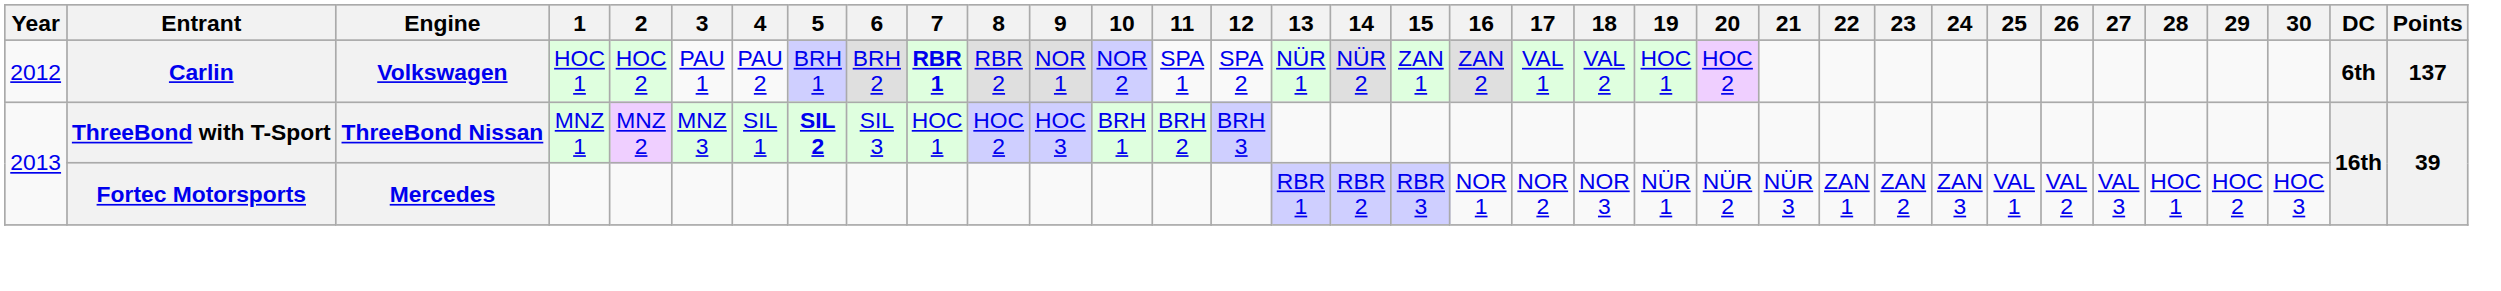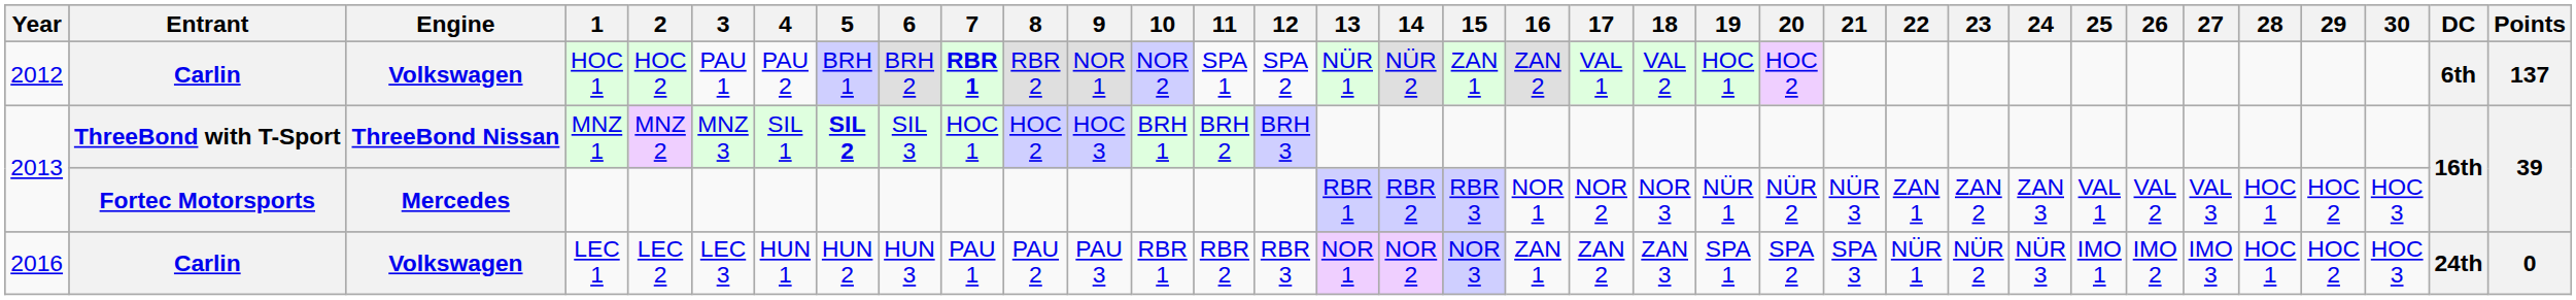+ row: 2016 | Carlin | Volkswagen | LEC 1 | LEC 2 | LEC 3 | HUN 1 | HUN 2 | HUN 3 | PAU 1 | PAU 2 | PAU 3 | RBR 1 | RBR 2 | RBR 3 | NOR 1 | NOR 2 | NOR 3 | ZAN 1 | ZAN 2 | ZAN 3 | SPA 1 | SPA 2 | SPA 3 | NÜR 1 | NÜR 2 | NÜR 3 | IMO 1 | IMO 2 | IMO 3 | HOC 1 | HOC 2 | HOC 3 | 24th | 0
